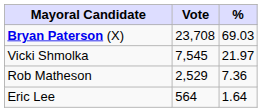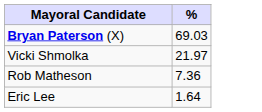- column: Vote | 23,708 | 7,545 | 2,529 | 564
